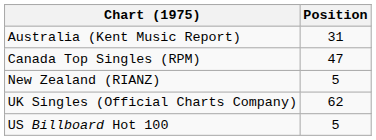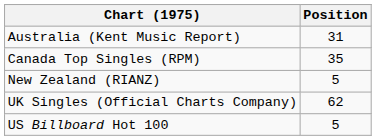Canada Top Singles (RPM) | Position: 47 -> 35
